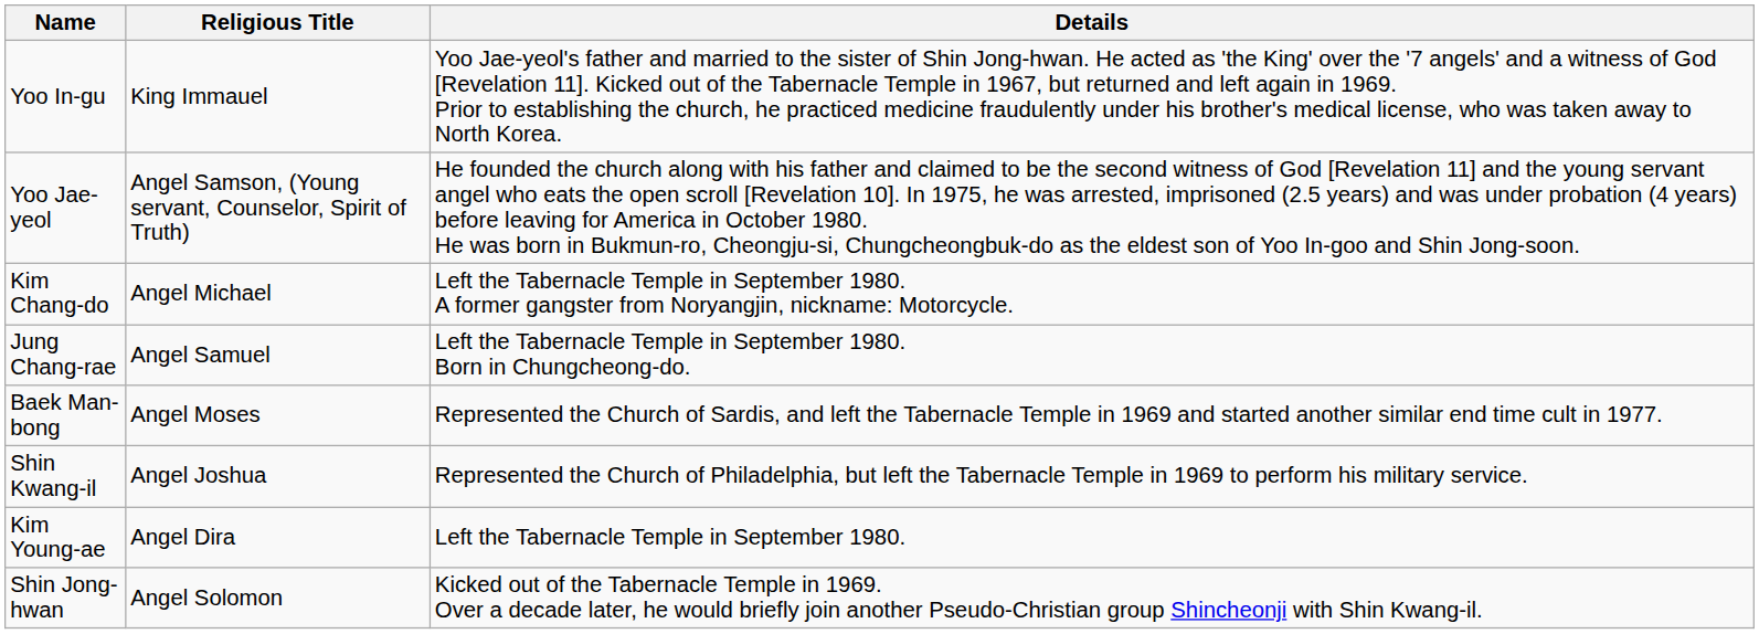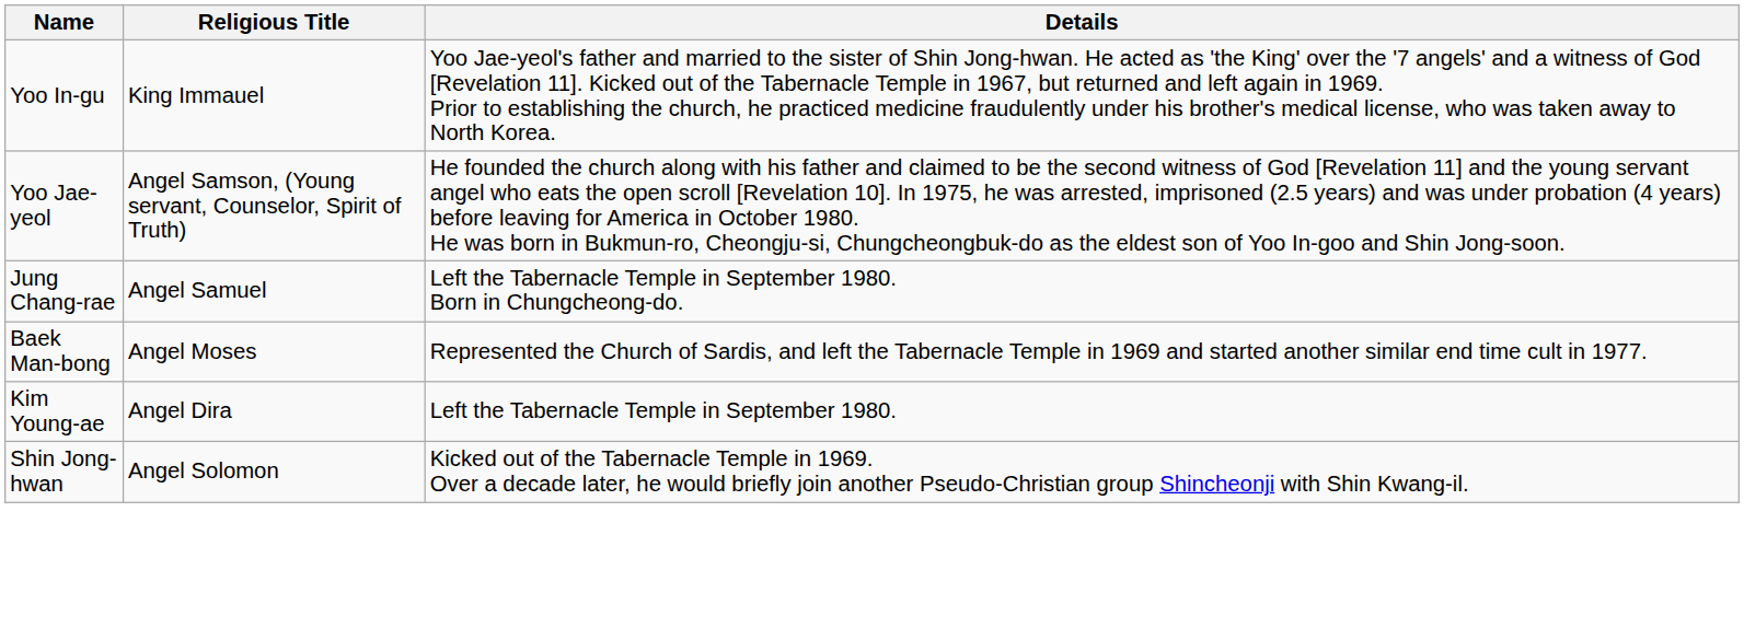- row: Kim Chang-do | Angel Michael | Left the Tabernacle Temple in September 1980. A former gangster from Noryangjin, nickname: Motorcycle.
- row: Shin Kwang-il | Angel Joshua | Represented the Church of Philadelphia, but left the Tabernacle Temple in 1969 to perform his military service.
